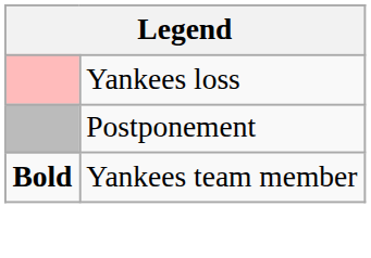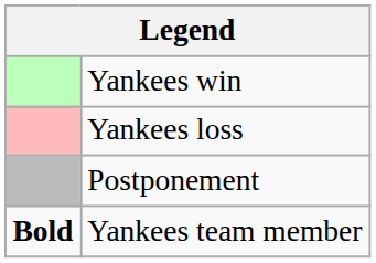+ row: Yankees win
